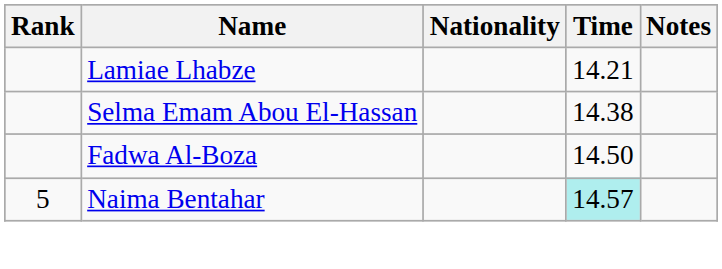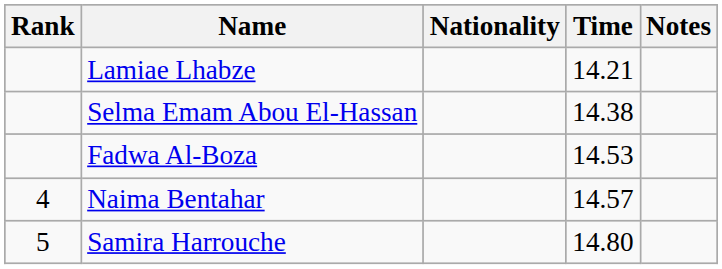Fadwa Al-Boza | Time: 14.50 -> 14.53
Naima Bentahar | Rank: 5 -> 4
Naima Bentahar | Time: paleturquoise background -> no background
+ row: 5 | Samira Harrouche | 14.80
